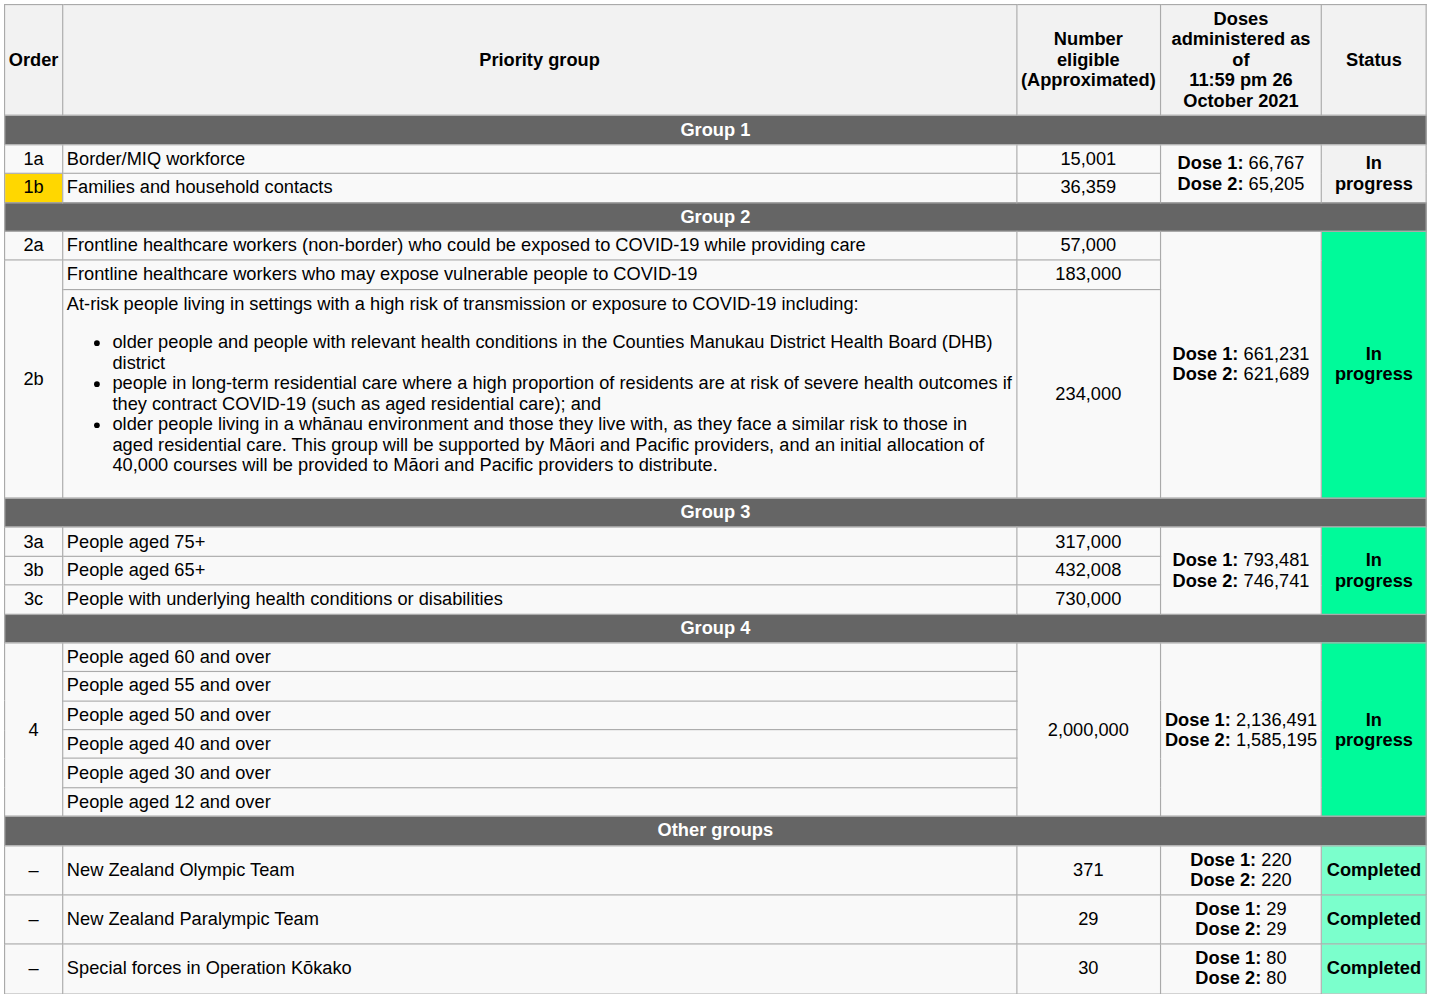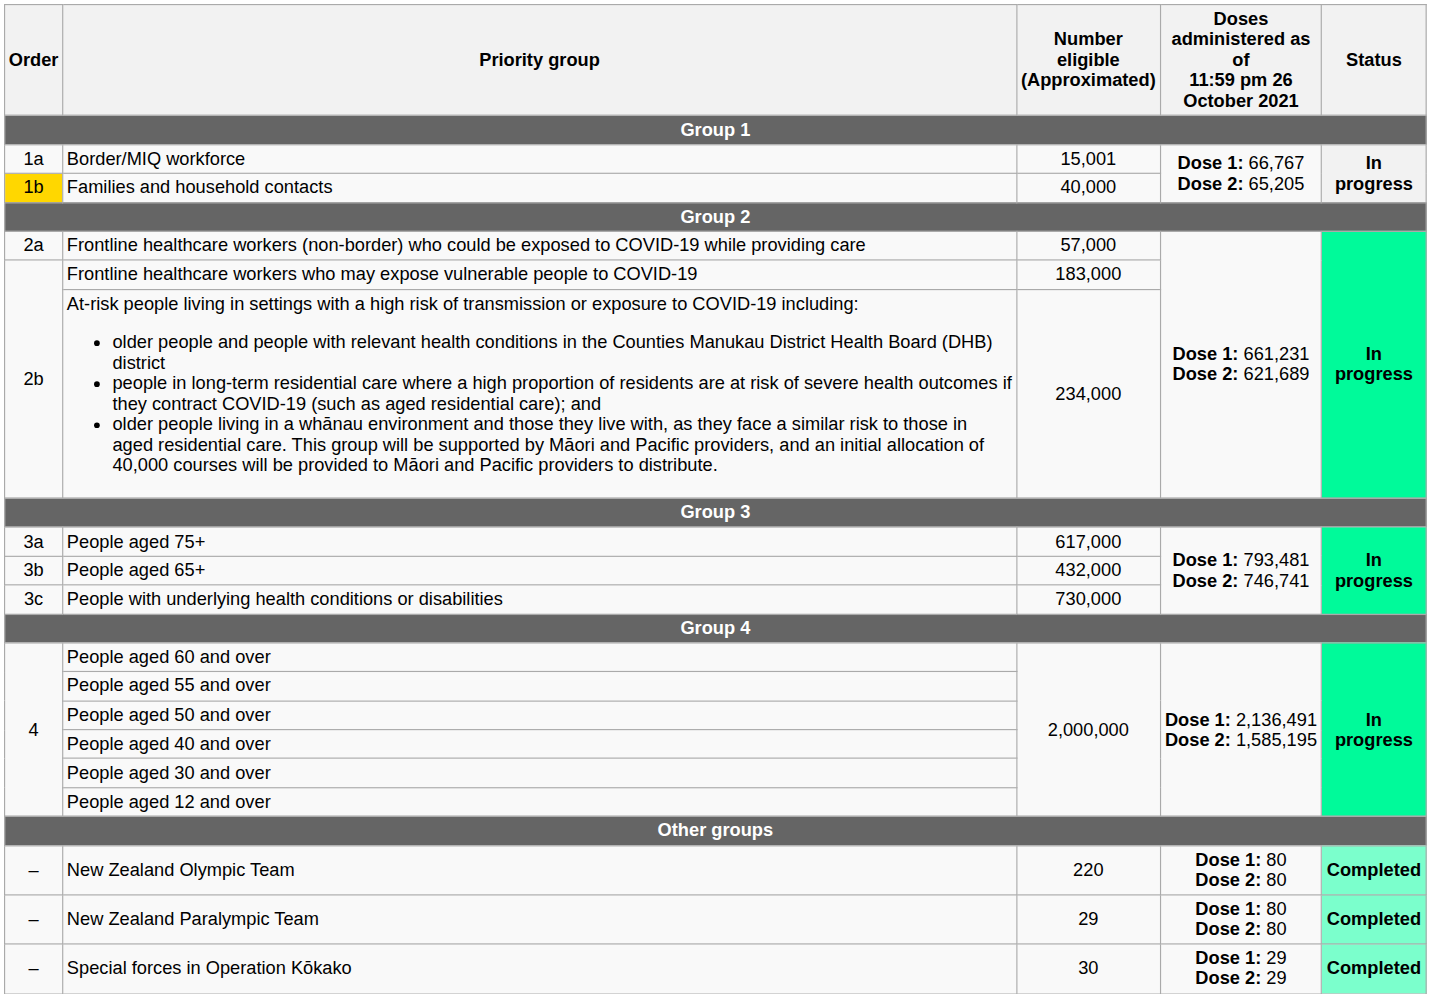Families and household contacts | Number eligible (Approximated): 36,359 -> 40,000
People aged 75+ | Number eligible (Approximated): 317,000 -> 617,000
People aged 65+ | Number eligible (Approximated): 432,008 -> 432,000
New Zealand Olympic Team | Number eligible (Approximated): 371 -> 220
New Zealand Olympic Team | Doses administered as of 11:59 pm 26 October 2021: Dose 1: 220 Dose 2: 220 -> Dose 1: 80 Dose 2: 80
New Zealand Paralympic Team | Doses administered as of 11:59 pm 26 October 2021: Dose 1: 29 Dose 2: 29 -> Dose 1: 80 Dose 2: 80
Special forces in Operation Kōkako | Doses administered as of 11:59 pm 26 October 2021: Dose 1: 80 Dose 2: 80 -> Dose 1: 29 Dose 2: 29
